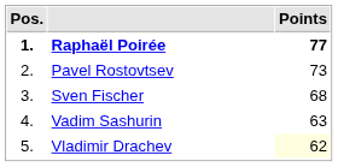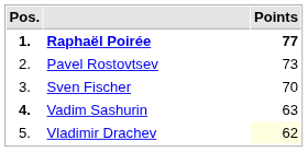Sven Fischer | Points: 68 -> 70
Vadim Sashurin | Pos.: normal -> bold
